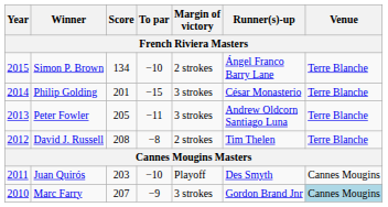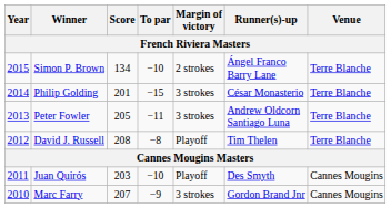David J. Russell | Margin of victory: 2 strokes -> Playoff
Marc Farry | Venue: lightblue background -> no background
